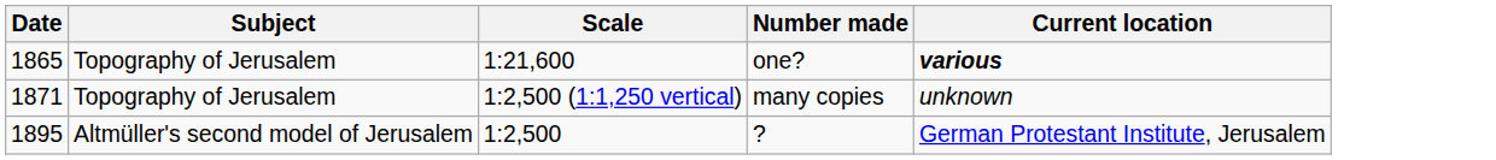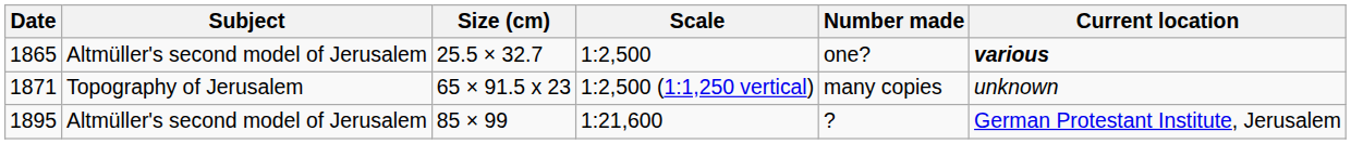+ column: Size (cm) | 25.5 × 32.7 | 65 × 91.5 x 23 | 85 × 99
1865 | Subject: Topography of Jerusalem -> Altmüller's second model of Jerusalem
1865 | Scale: 1:21,600 -> 1:2,500
1895 | Scale: 1:2,500 -> 1:21,600
